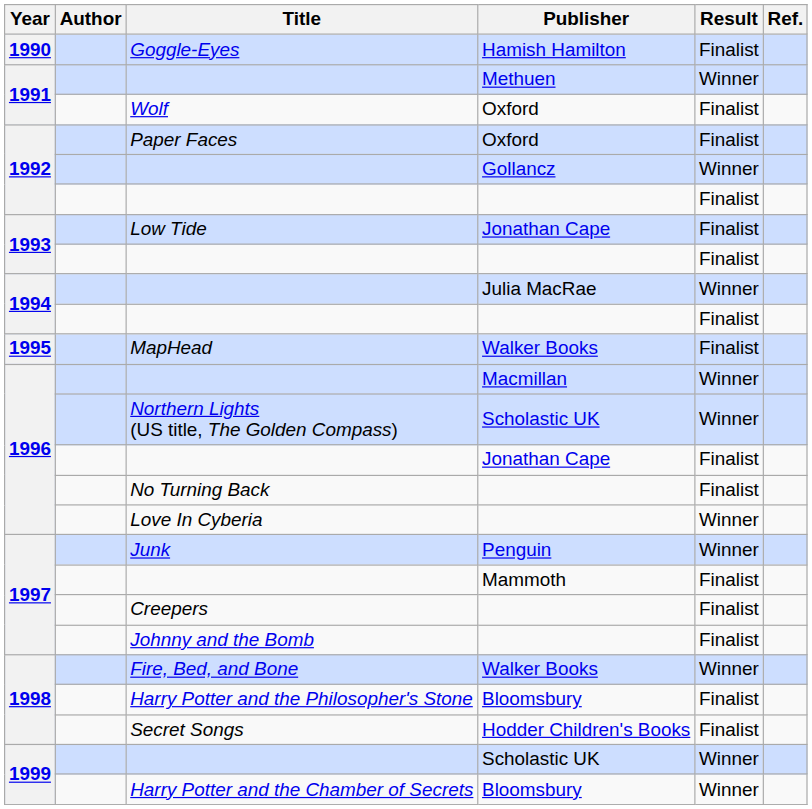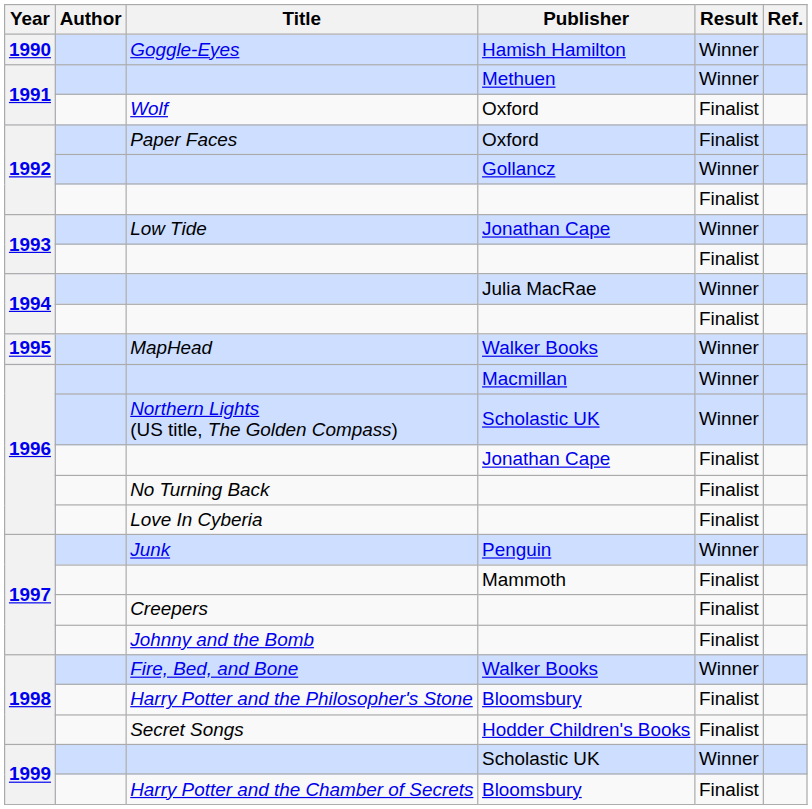Goggle-Eyes | Result: Finalist -> Winner
Low Tide | Result: Finalist -> Winner
MapHead | Result: Finalist -> Winner
Love In Cyberia | Result: Winner -> Finalist
Harry Potter and the Chamber of Secrets | Result: Winner -> Finalist
